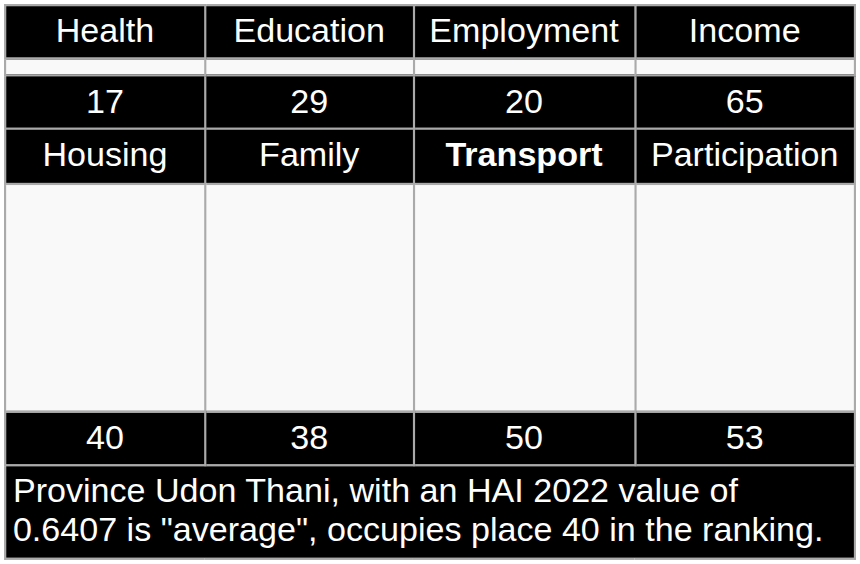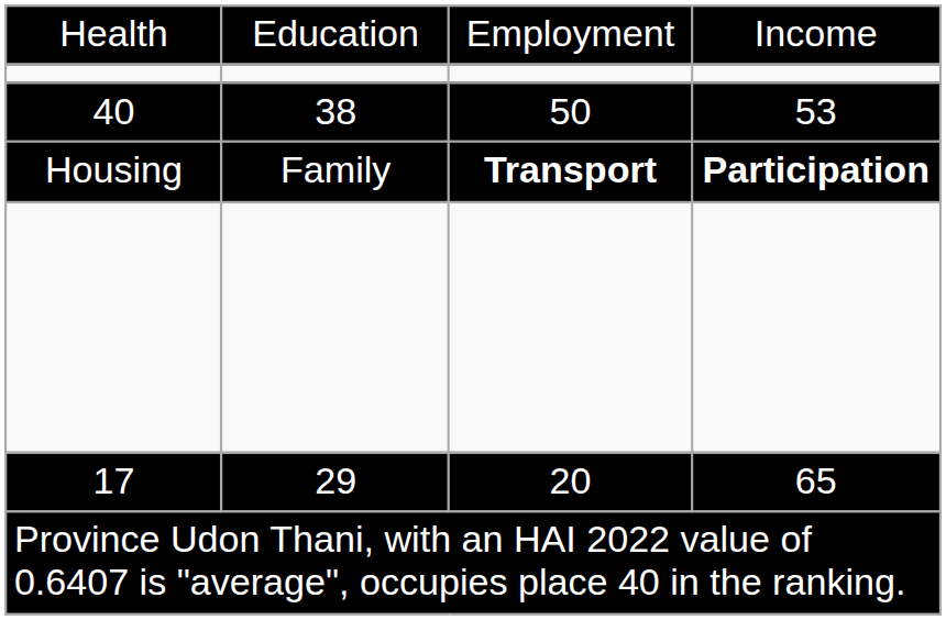rows swapped: 40 <-> 17
Housing | column 4: normal -> bold
